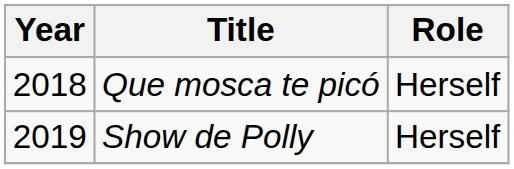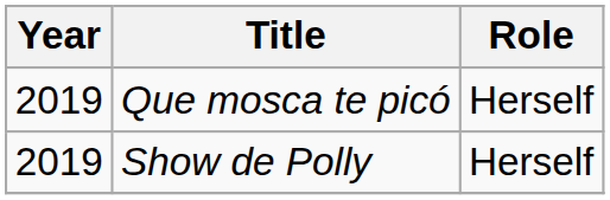Que mosca te picó | Year: 2018 -> 2019
